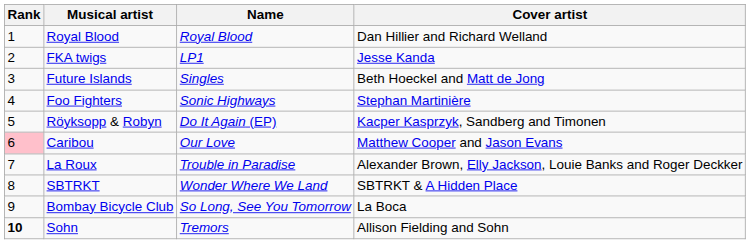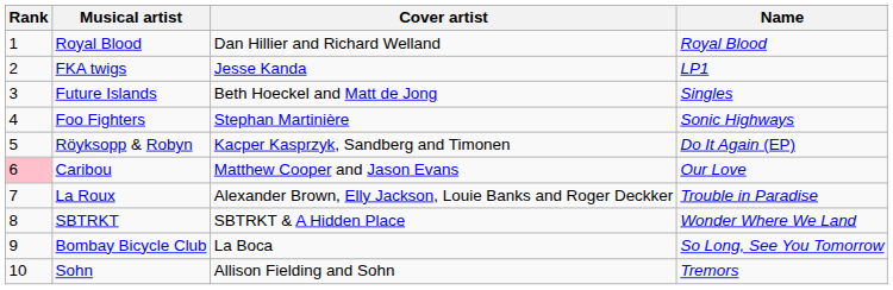columns swapped: Name <-> Cover artist
Sohn | Rank: bold -> normal
